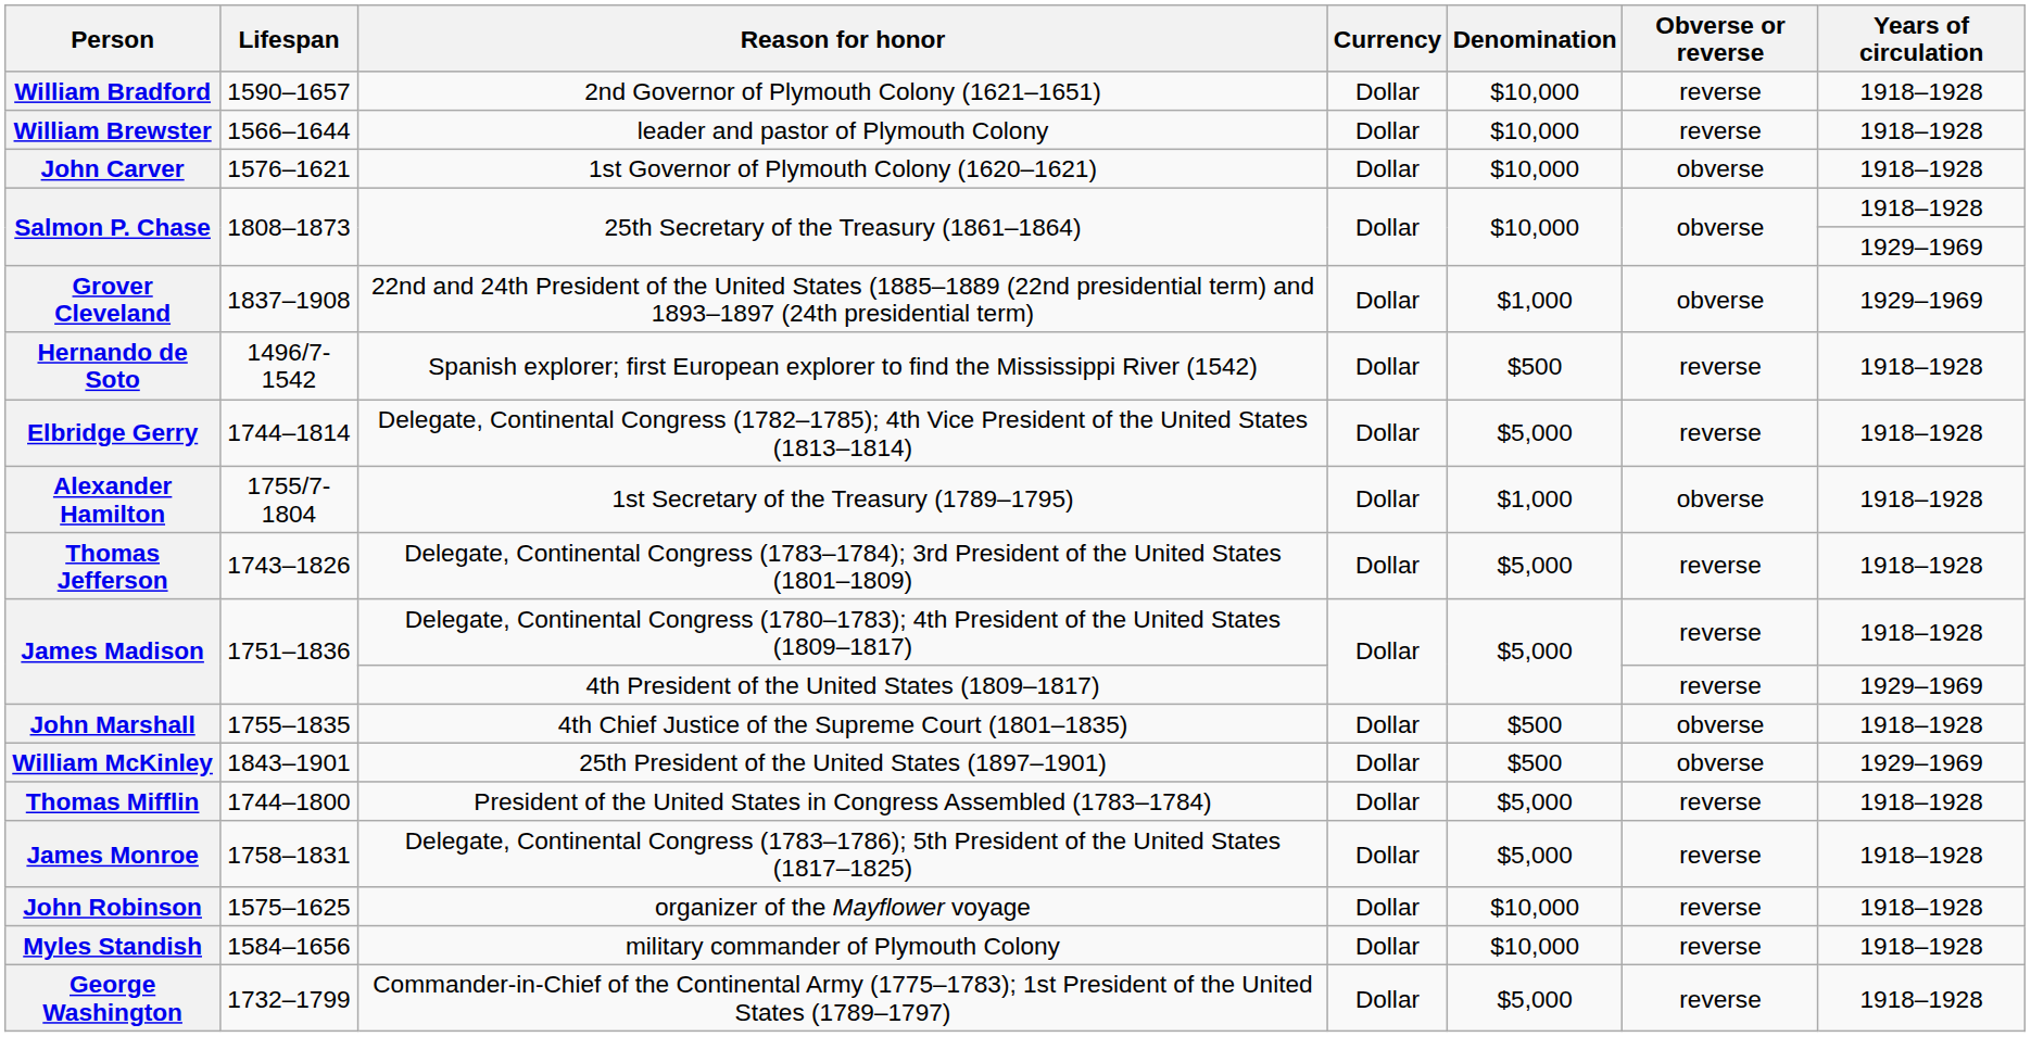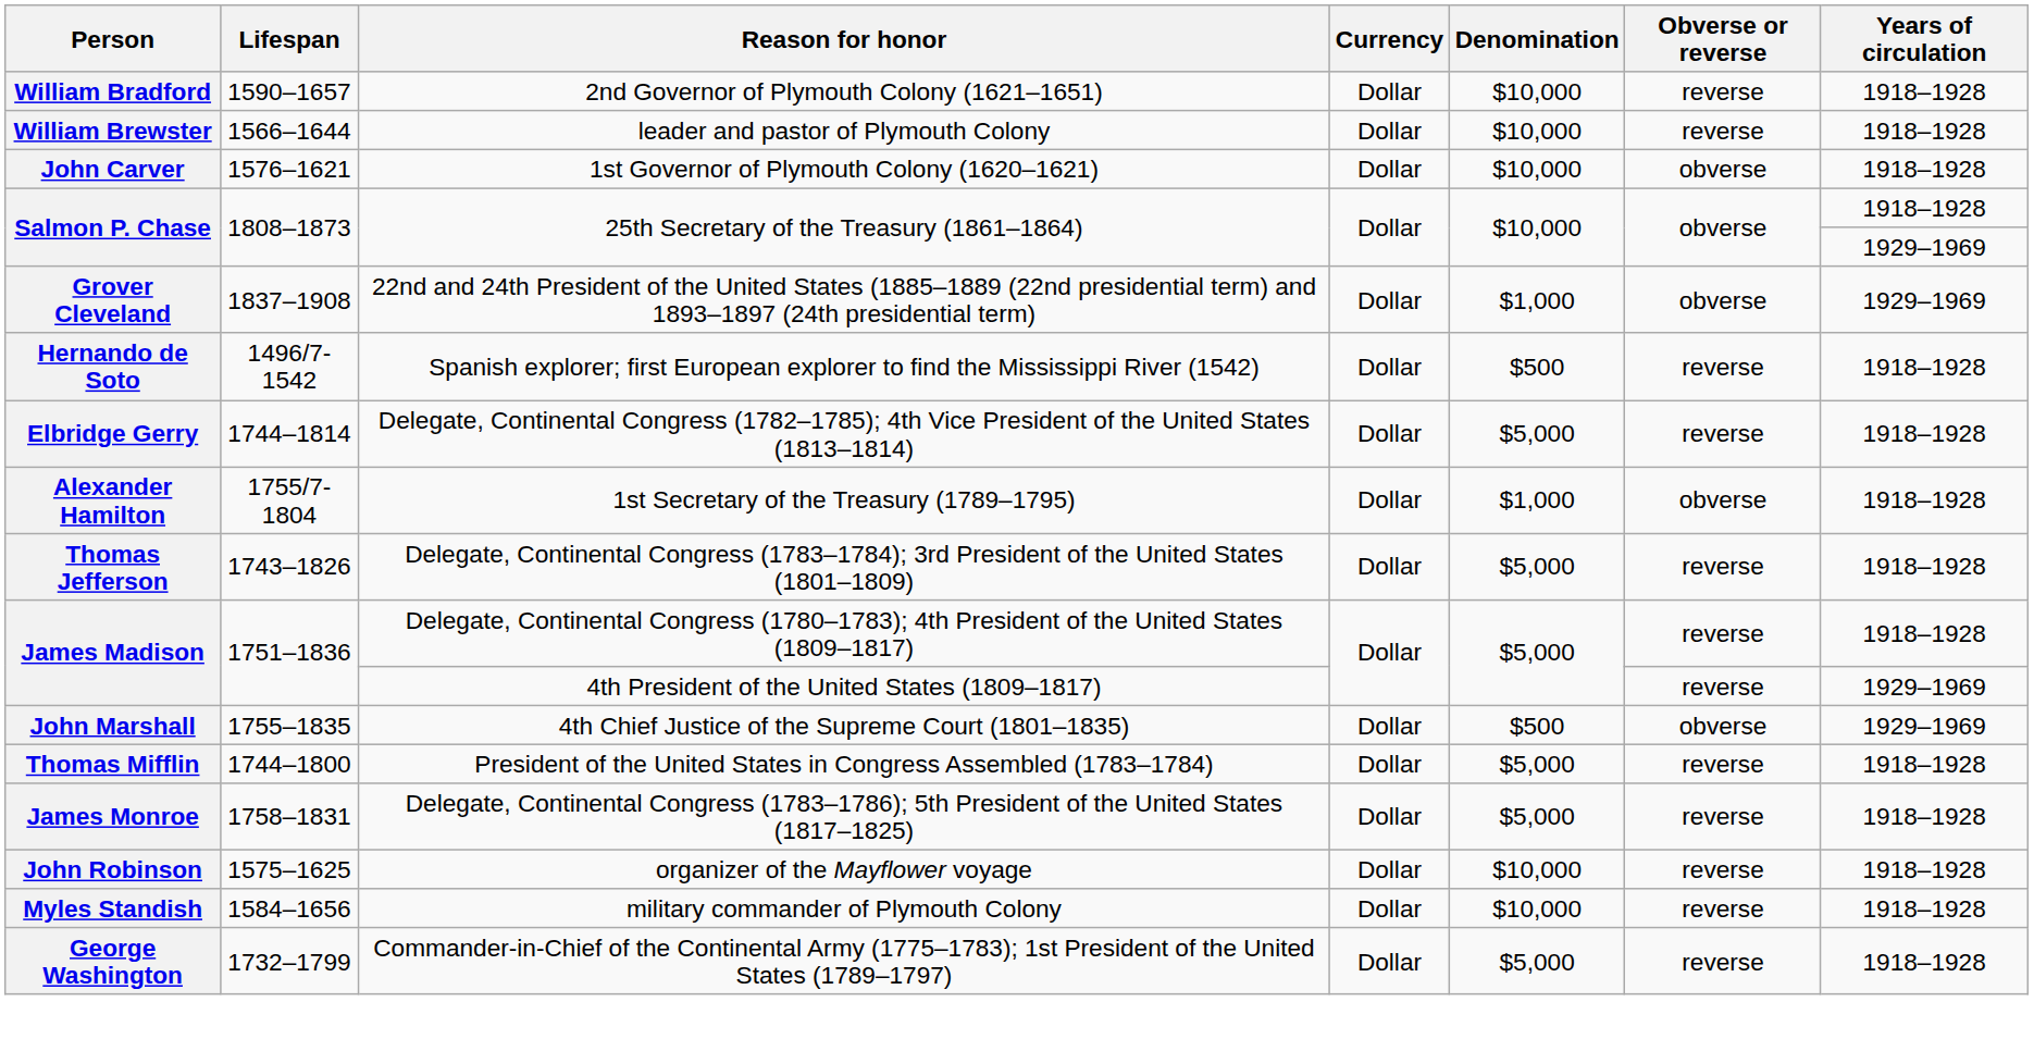4th Chief Justice of the Supreme Court (1801–1835) | Years of circulation: 1918–1928 -> 1929–1969
- row: William McKinley | 1843–1901 | 25th President of the United States (1897–1901) | Dollar | $500 | obverse | 1929–1969
